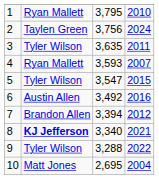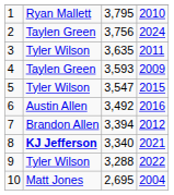4 | column 2: Ryan Mallett -> Taylen Green
4 | column 4: 2007 -> 2009
